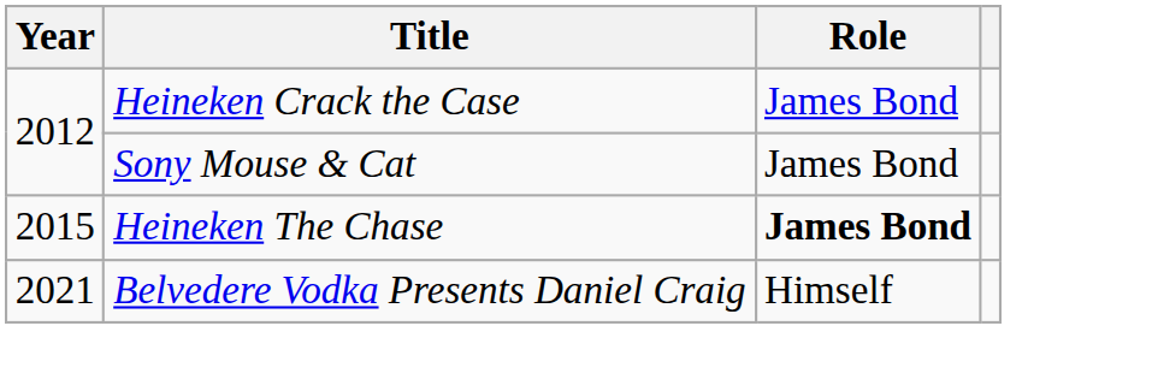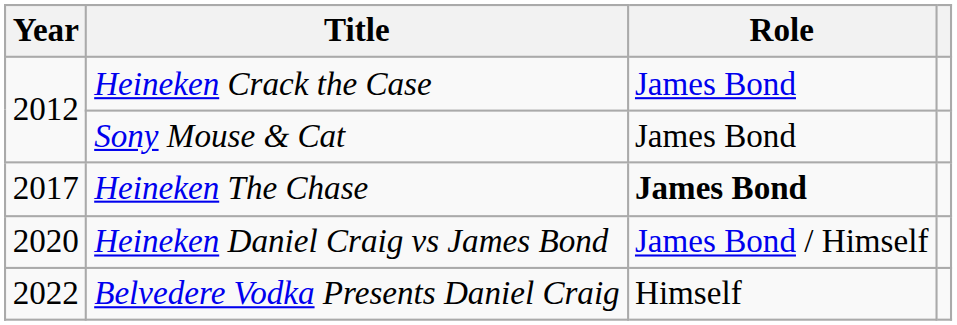Heineken The Chase | Year: 2015 -> 2017
+ row: 2020 | Heineken Daniel Craig vs James Bond | James Bond / Himself
Belvedere Vodka Presents Daniel Craig | Year: 2021 -> 2022
